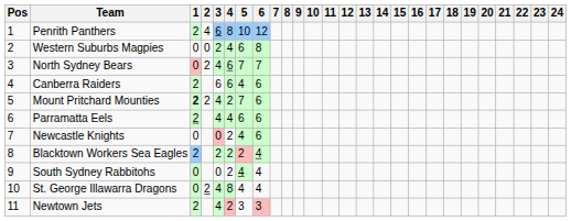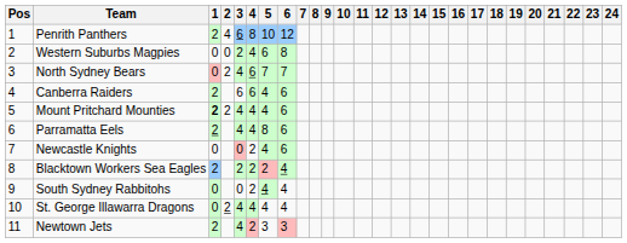Mount Pritchard Mounties | 4: 2 -> 4
Mount Pritchard Mounties | 5: 7 -> 4
Parramatta Eels | 5: 6 -> 8
St. George Illawarra Dragons | 4: 8 -> 4
